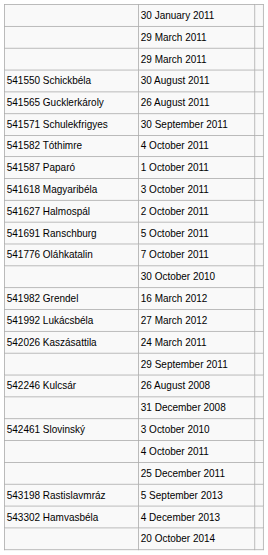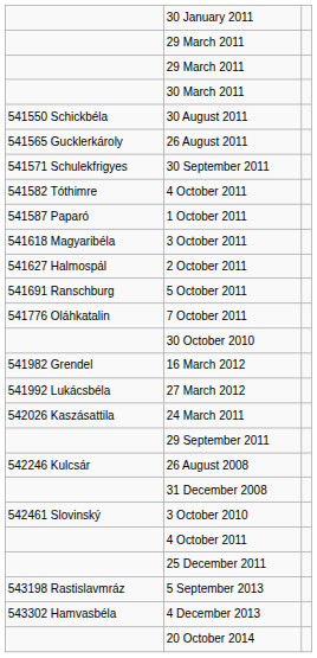+ row: 30 March 2011
